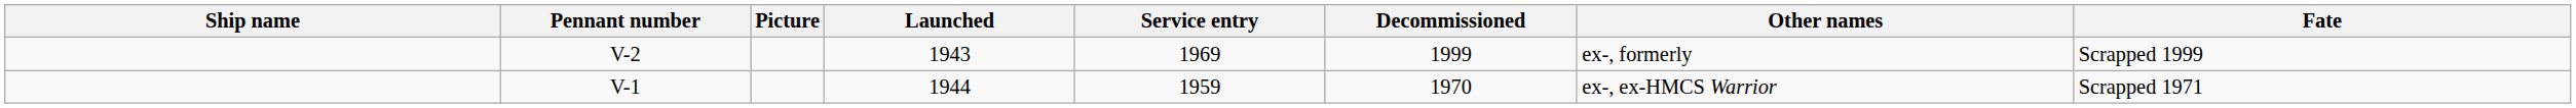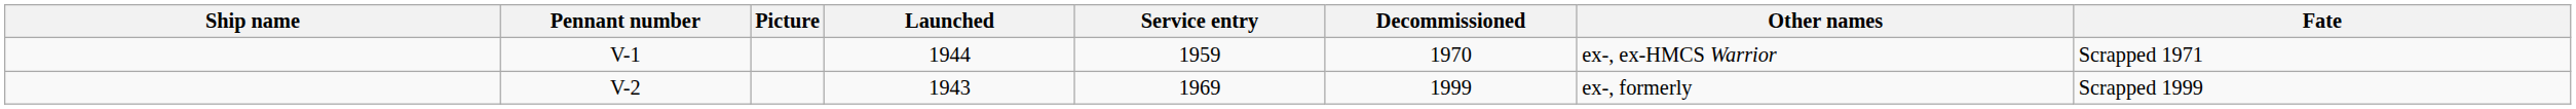rows swapped: V-1 <-> V-2
